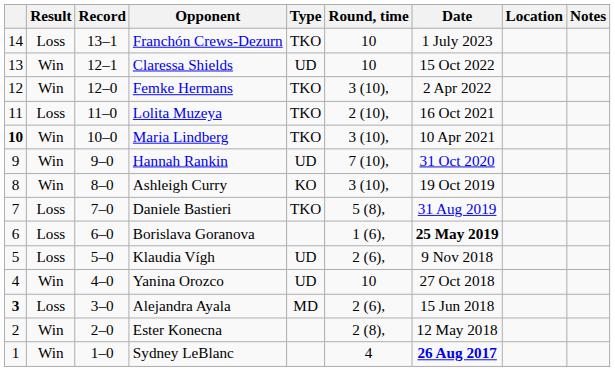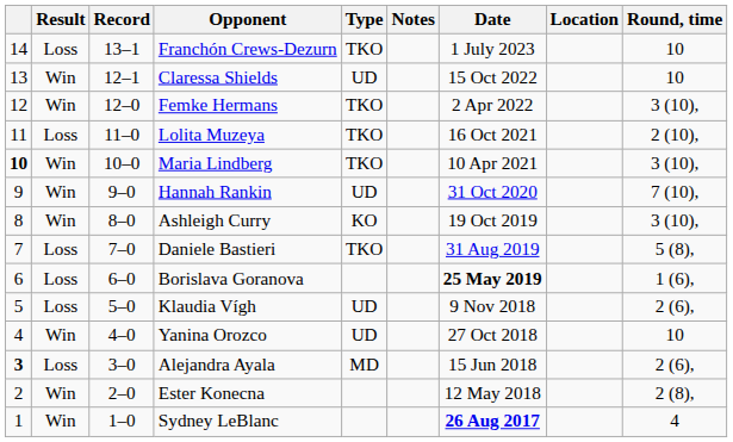columns swapped: Round, time <-> Notes
